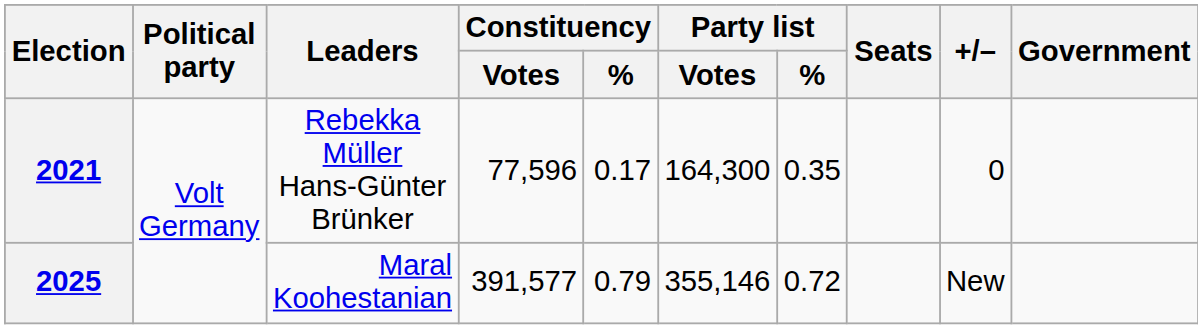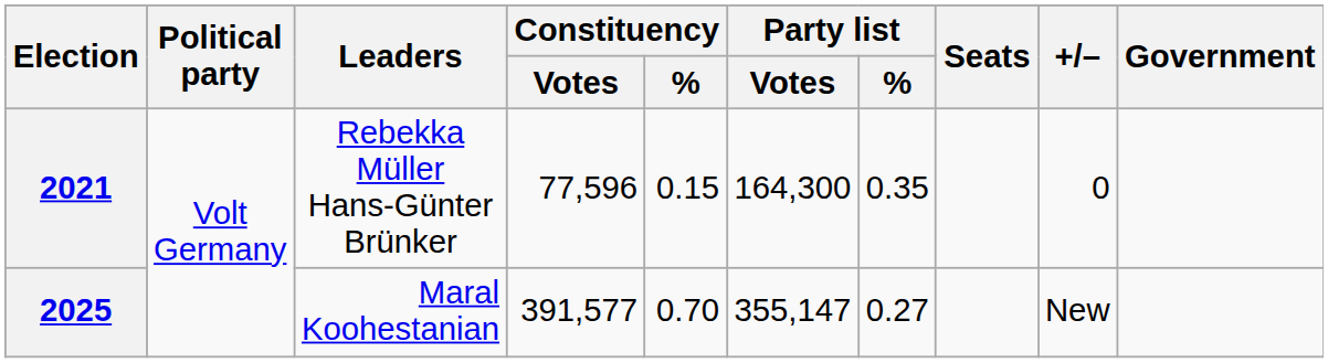2021 | Constituency / %: 0.17 -> 0.15
2025 | Constituency / %: 0.79 -> 0.70
2025 | Party list / Votes: 355,146 -> 355,147
2025 | Party list / %: 0.72 -> 0.27
